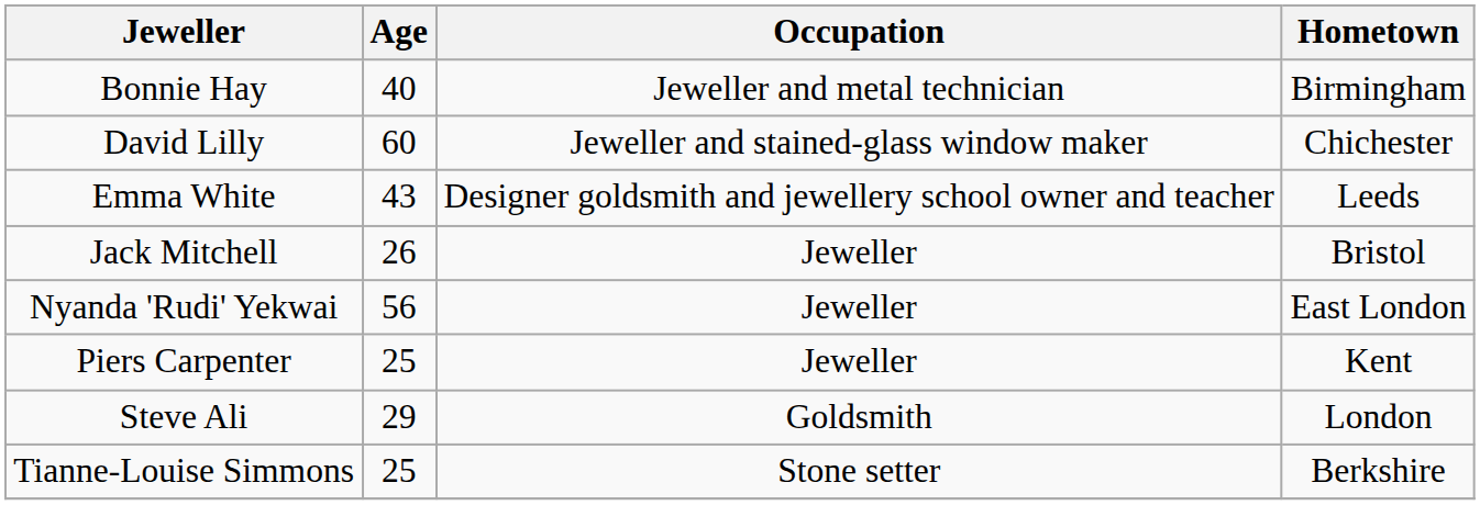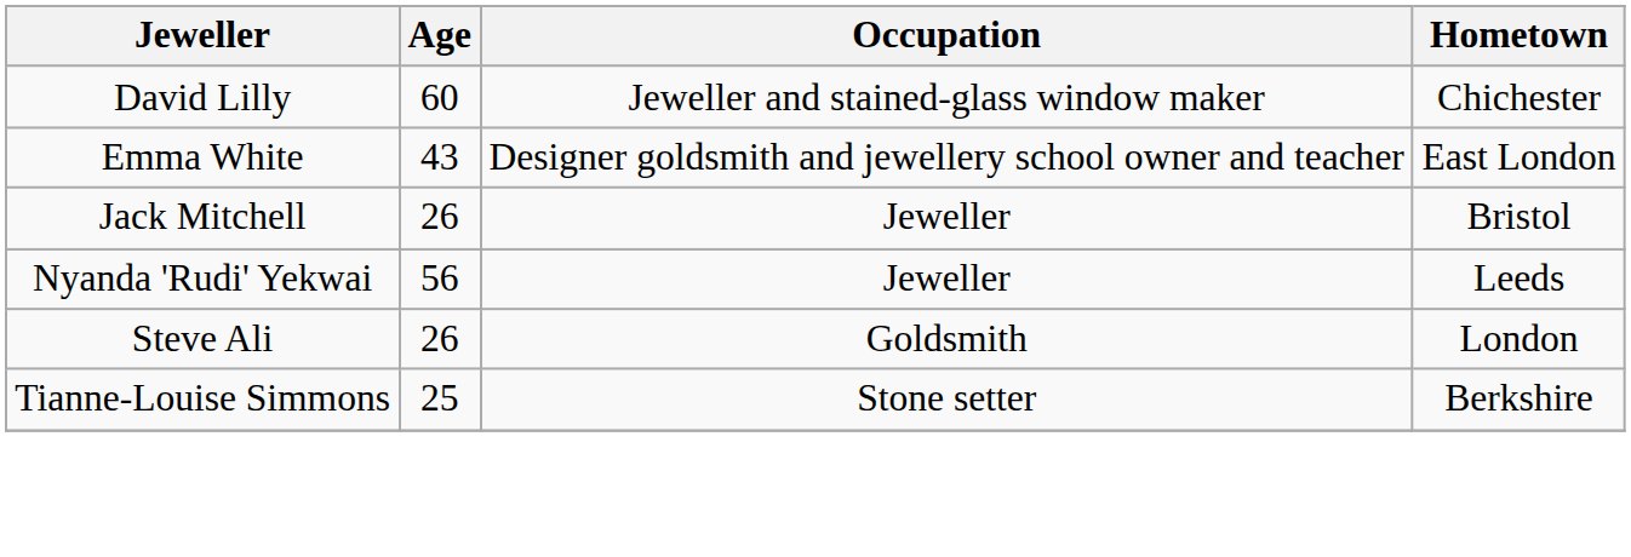- row: Bonnie Hay | 40 | Jeweller and metal technician | Birmingham
Emma White | Hometown: Leeds -> East London
Nyanda 'Rudi' Yekwai | Hometown: East London -> Leeds
- row: Piers Carpenter | 25 | Jeweller | Kent
Steve Ali | Age: 29 -> 26
